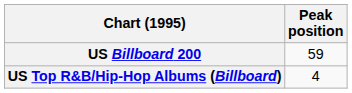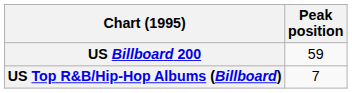US Top R&B/Hip-Hop Albums (Billboard) | Peak position: 4 -> 7
